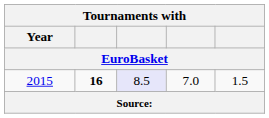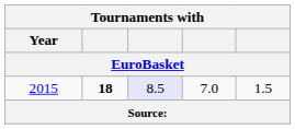2015 | column 2: 16 -> 18
